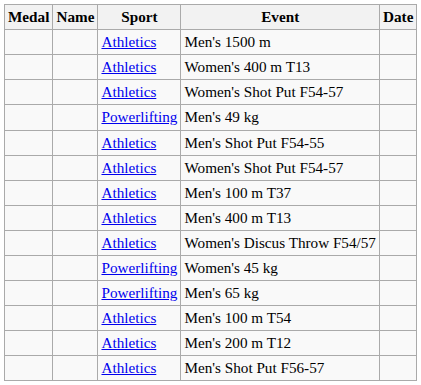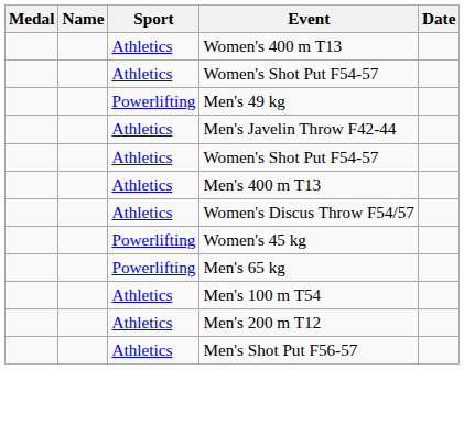- row: Athletics | Men's 1500 m
+ row: Athletics | Men's Javelin Throw F42-44
- row: Athletics | Men's Shot Put F54-55
- row: Athletics | Men's 100 m T37
